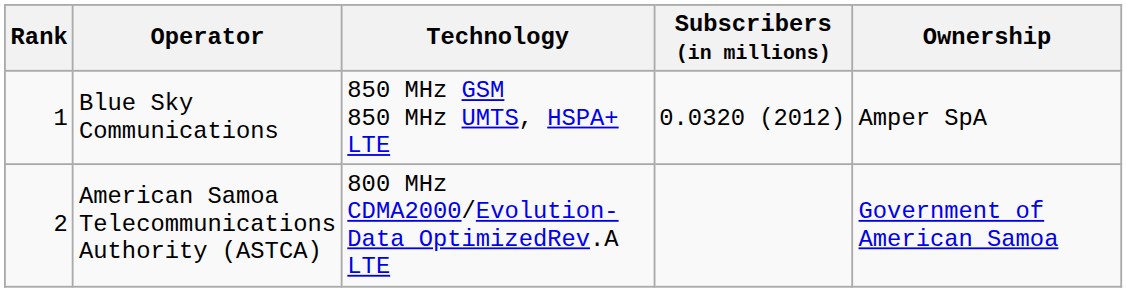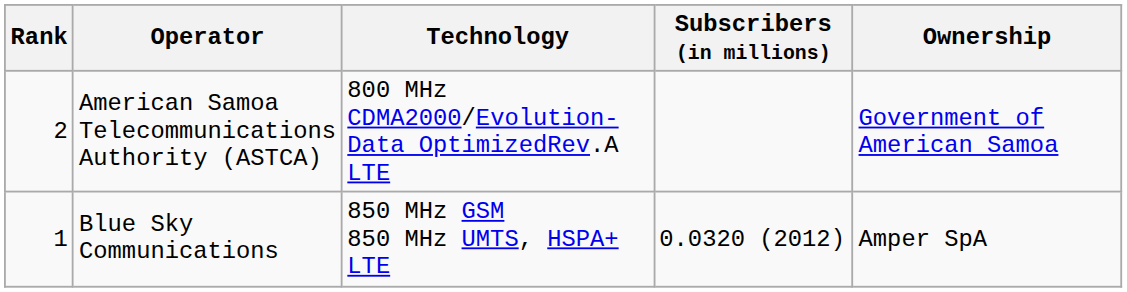rows swapped: Blue Sky Communications <-> American Samoa Telecommunications Authority (ASTCA)
